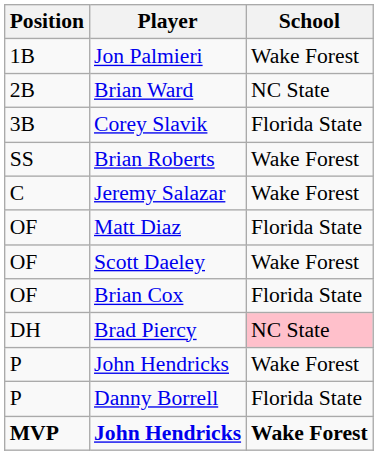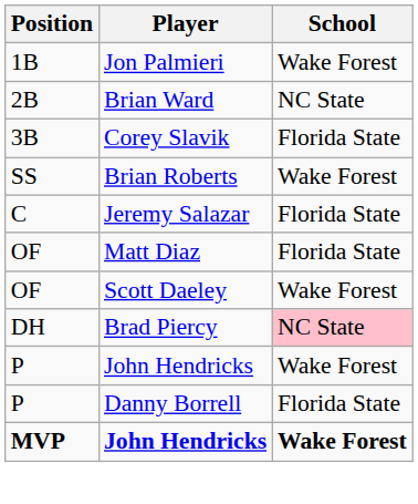Jeremy Salazar | School: Wake Forest -> Florida State
- row: OF | Brian Cox | Florida State
